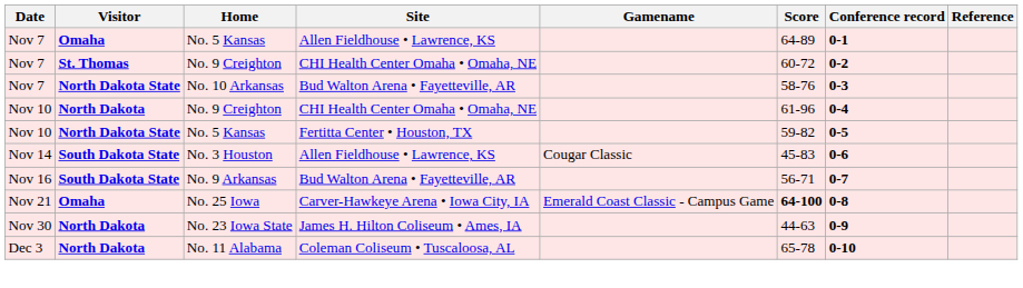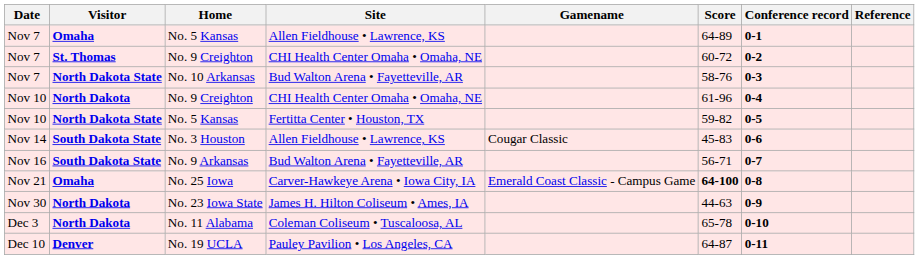+ row: Dec 10 | Denver | No. 19 UCLA | Pauley Pavilion • Los Angeles, CA | 64-87 | 0-11
